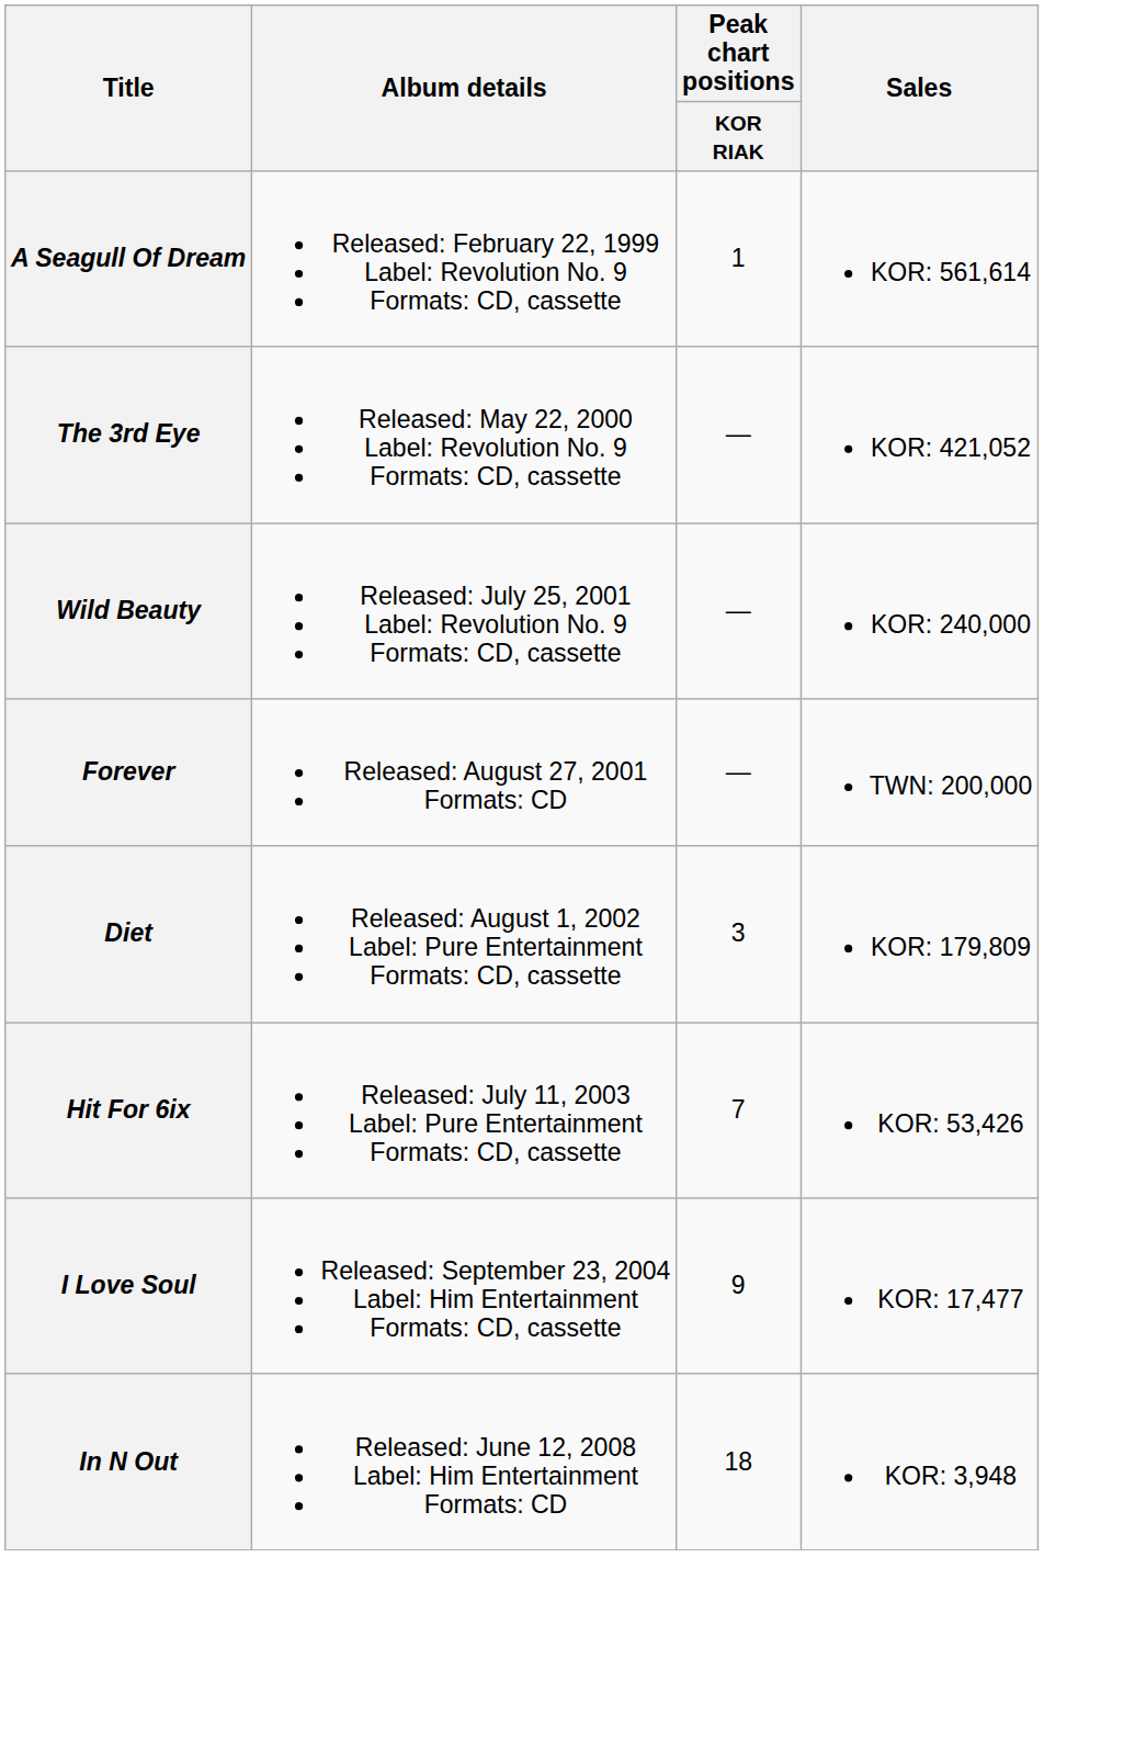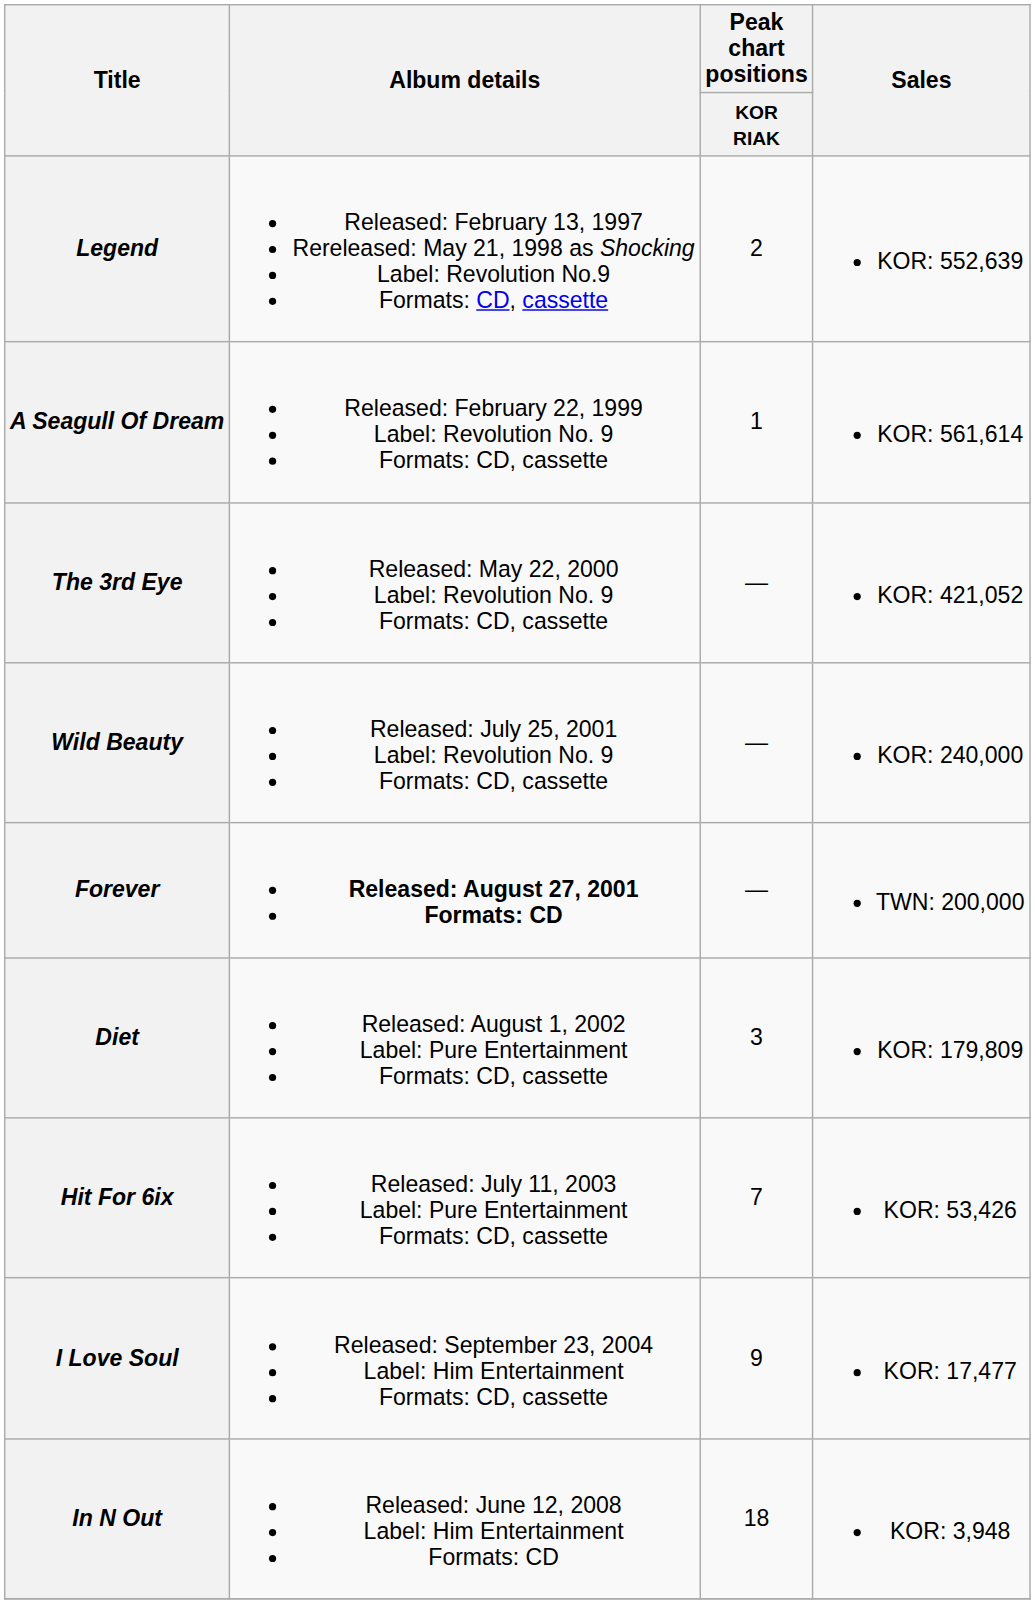+ row: Legend | Released: February 13, 1997 Rereleased: May 21, 1998 as Shocking Label: Revolution No.9 Formats: CD, cassette | 2 | KOR: 552,639
Forever | Album details: normal -> bold
